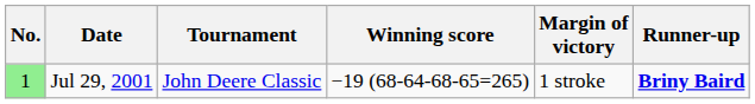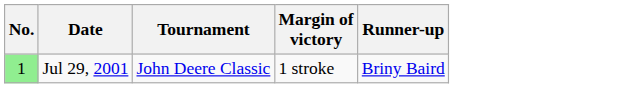- column: Winning score | −19 (68-64-68-65=265)
Jul 29, 2001 | Runner-up: bold -> normal
